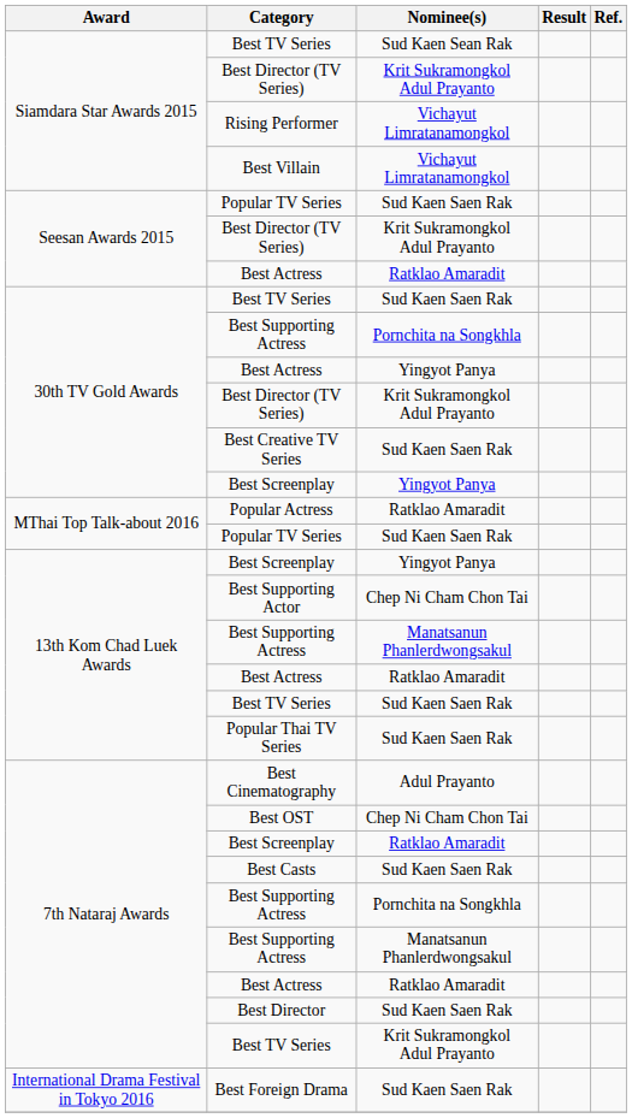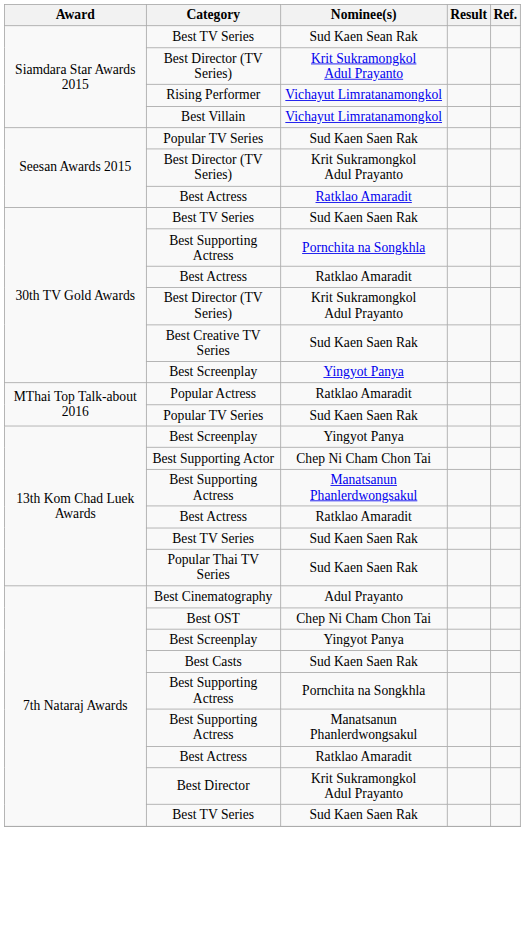30th TV Gold Awards / Best Actress | Nominee(s): Yingyot Panya -> Ratklao Amaradit
7th Nataraj Awards / Best Screenplay | Nominee(s): Ratklao Amaradit -> Yingyot Panya
Best Director | Nominee(s): Sud Kaen Saen Rak -> Krit Sukramongkol Adul Prayanto
7th Nataraj Awards / Best TV Series | Nominee(s): Krit Sukramongkol Adul Prayanto -> Sud Kaen Saen Rak
- row: International Drama Festival in Tokyo 2016 | Best Foreign Drama | Sud Kaen Saen Rak
